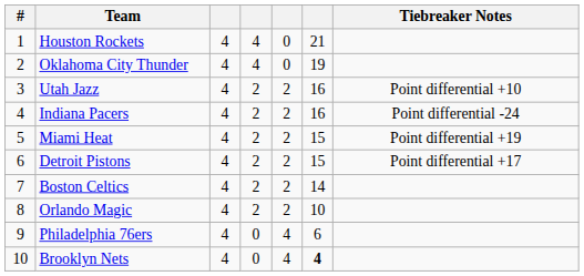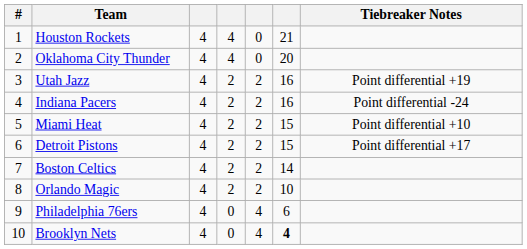Oklahoma City Thunder | column 6: 19 -> 20
Utah Jazz | Tiebreaker Notes: Point differential +10 -> Point differential +19
Miami Heat | Tiebreaker Notes: Point differential +19 -> Point differential +10
